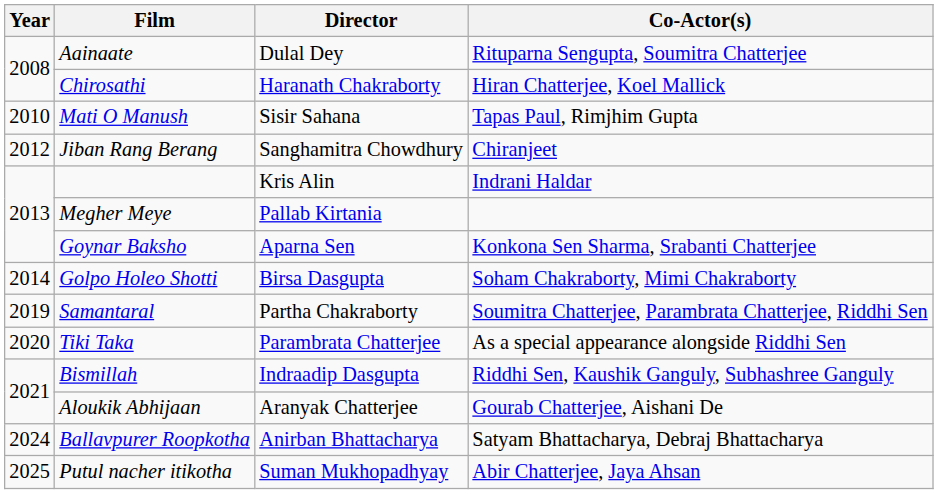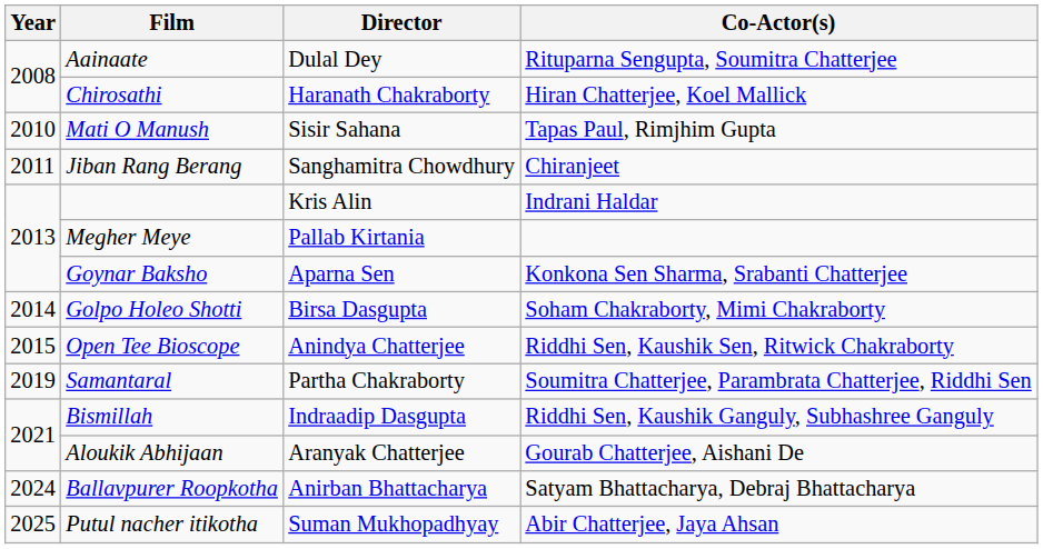Jiban Rang Berang | Year: 2012 -> 2011
+ row: 2015 | Open Tee Bioscope | Anindya Chatterjee | Riddhi Sen, Kaushik Sen, Ritwick Chakraborty
- row: 2020 | Tiki Taka | Parambrata Chatterjee | As a special appearance alongside Riddhi Sen
